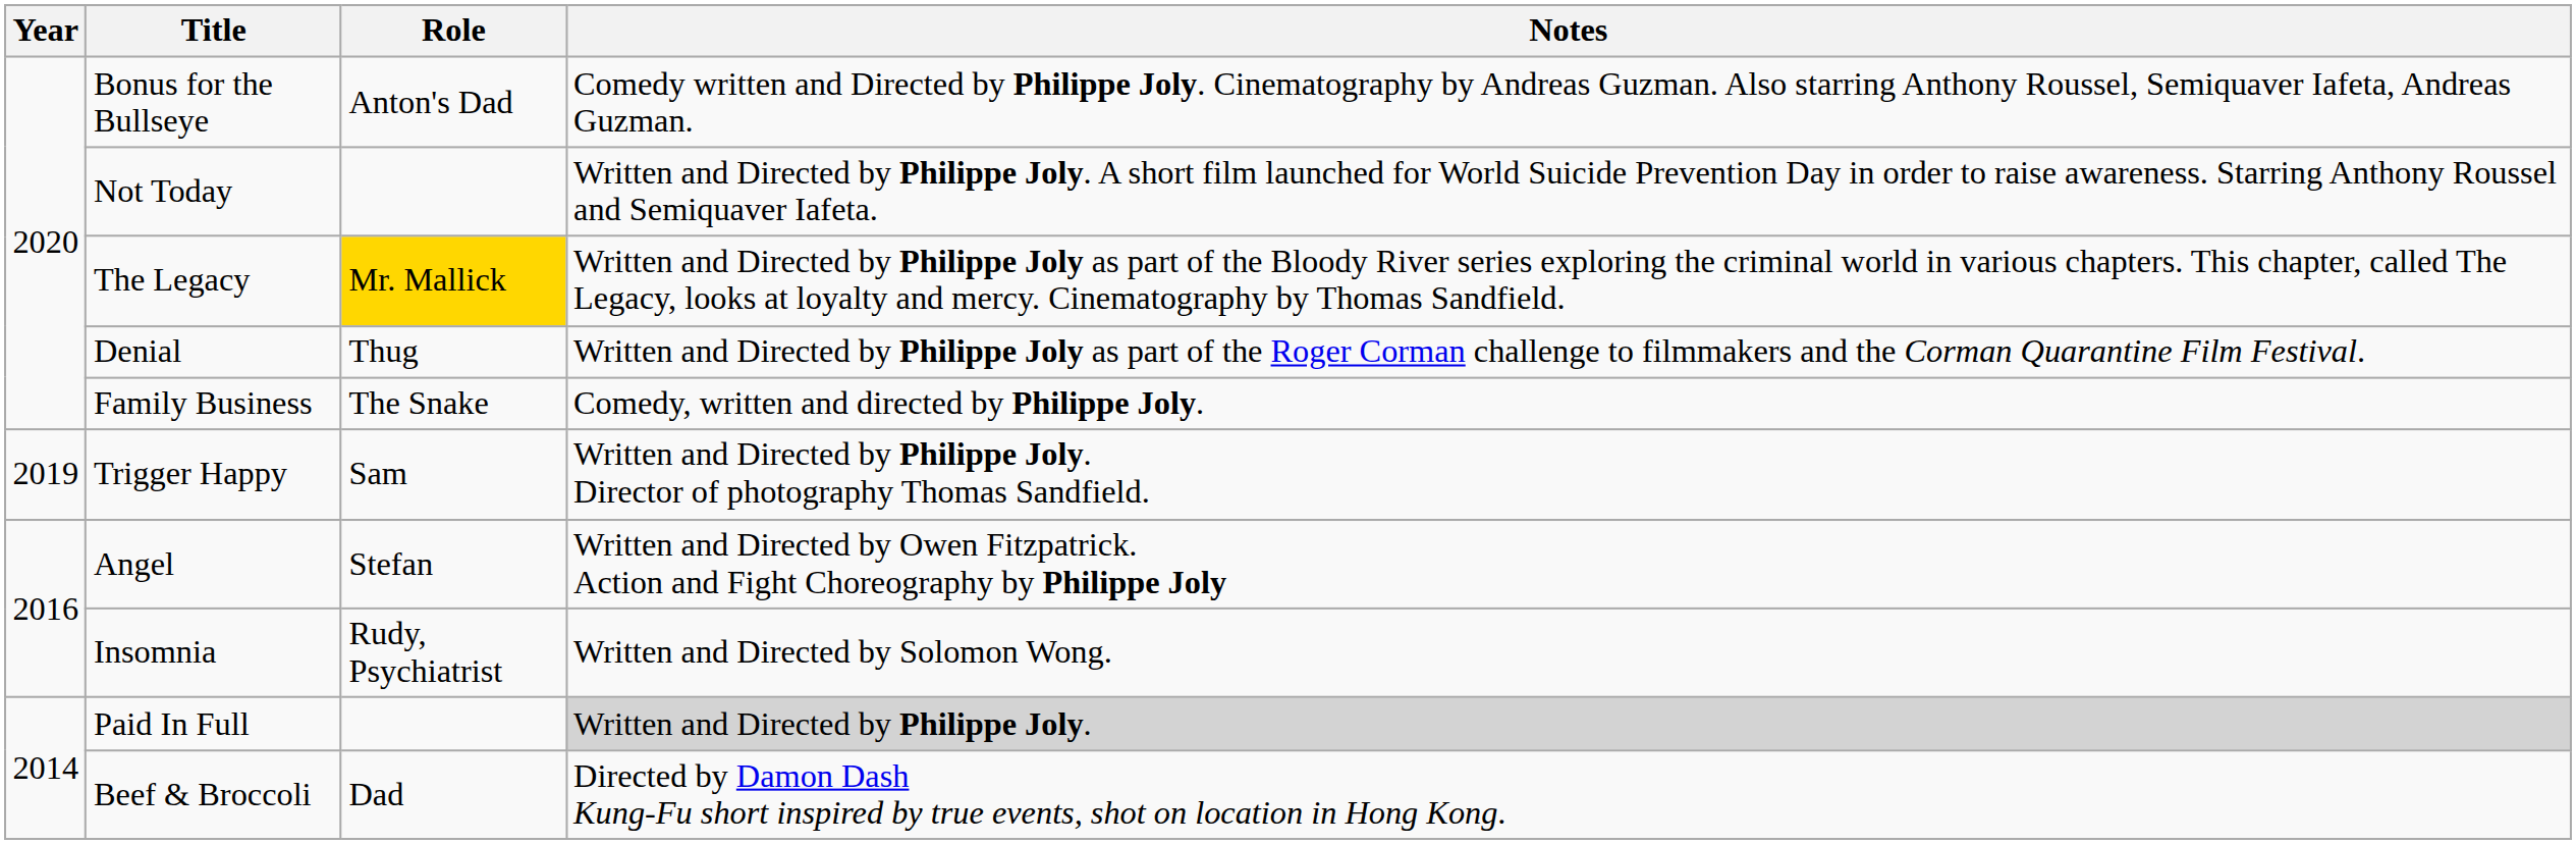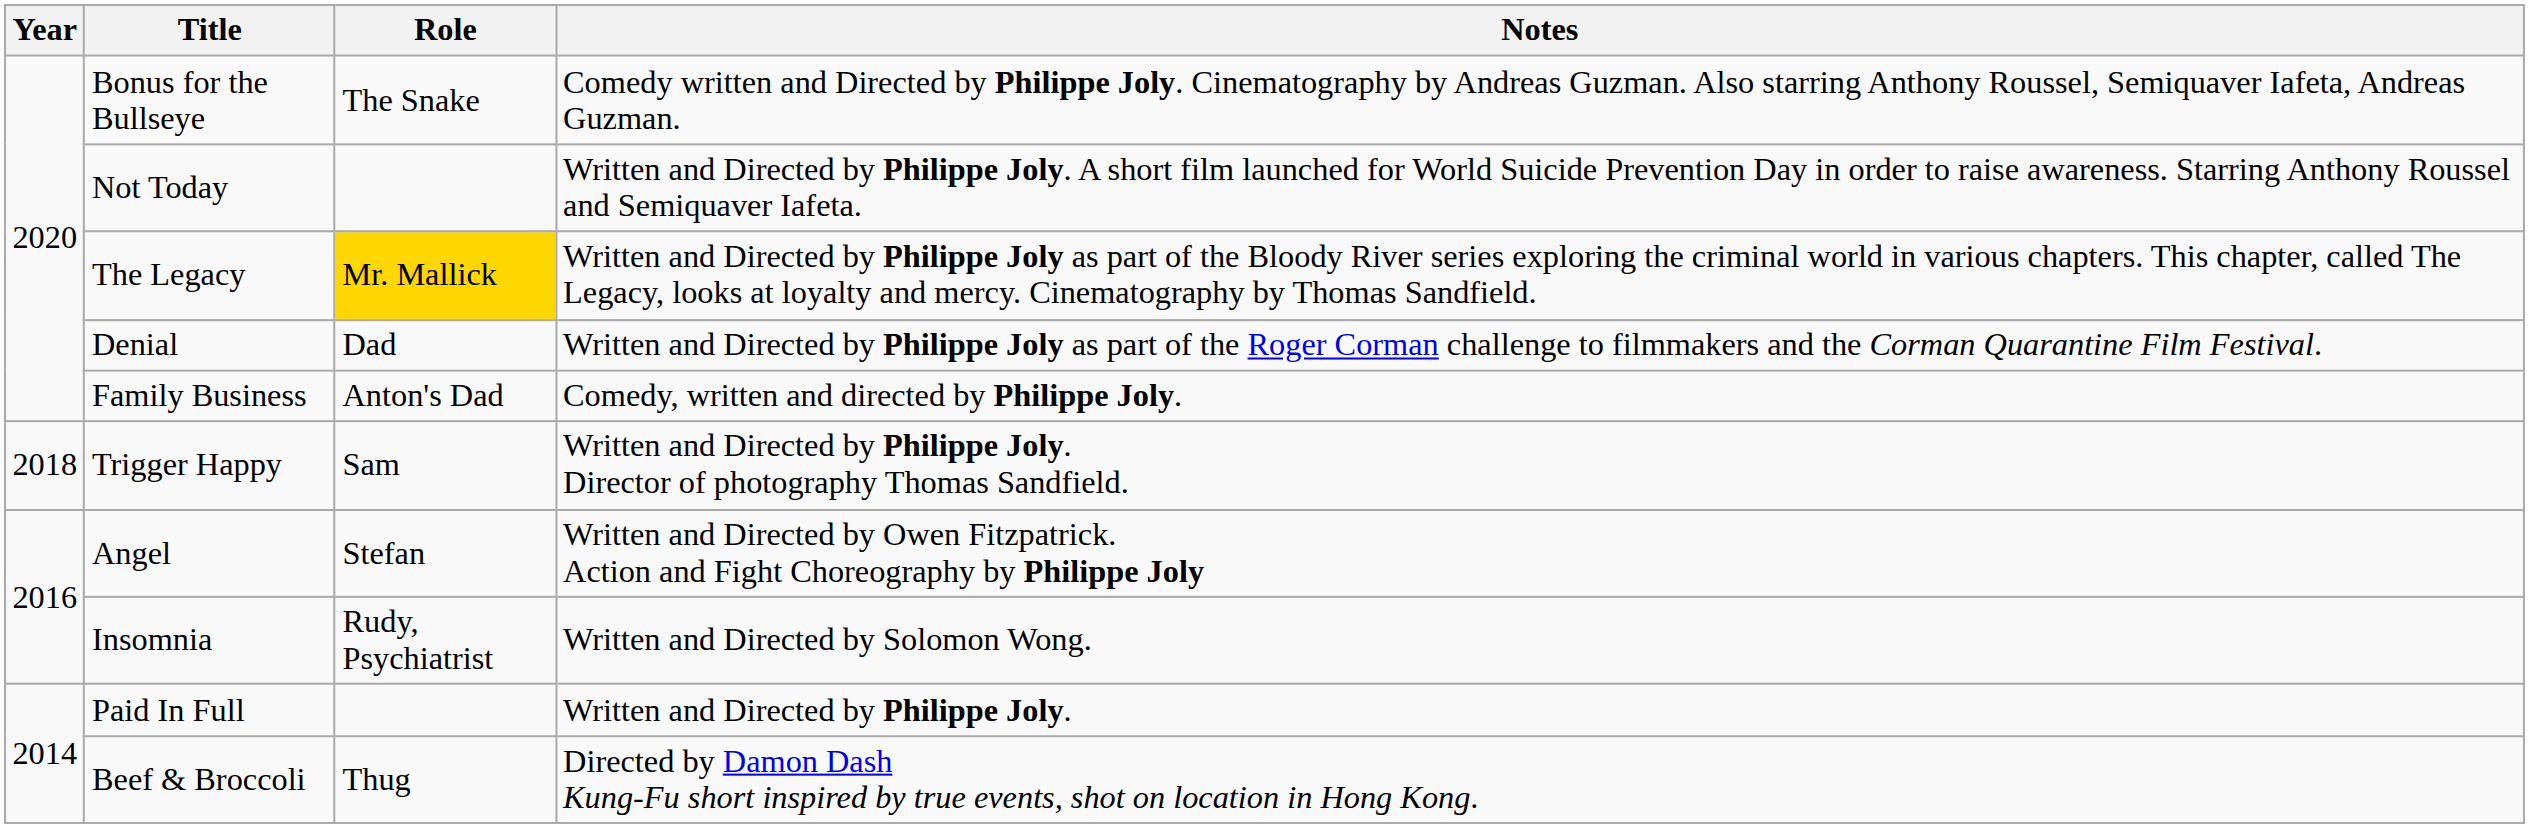Bonus for the Bullseye | Role: Anton's Dad -> The Snake
Denial | Role: Thug -> Dad
Family Business | Role: The Snake -> Anton's Dad
Trigger Happy | Year: 2019 -> 2018
Paid In Full | Notes: lightgrey background -> no background
Beef & Broccoli | Role: Dad -> Thug
